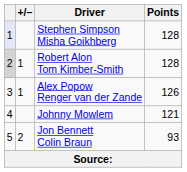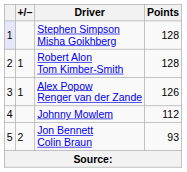Robert Alon Tom Kimber-Smith | column 1: lightgrey background -> no background
Johnny Mowlem | Points: 121 -> 112
